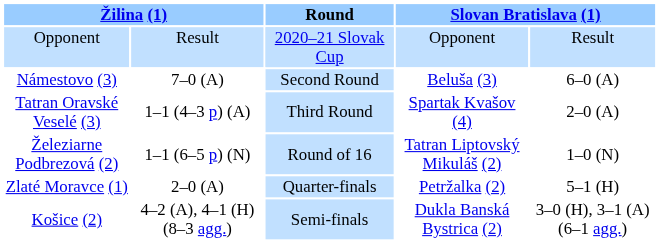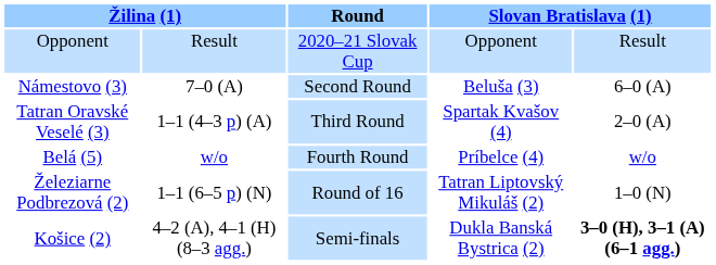+ row: Belá (5) | w/o | Fourth Round | Príbelce (4) | w/o
- row: Zlaté Moravce (1) | 2–0 (A) | Quarter-finals | Petržalka (2) | 5–1 (H)
Košice (2) | column 5: normal -> bold
